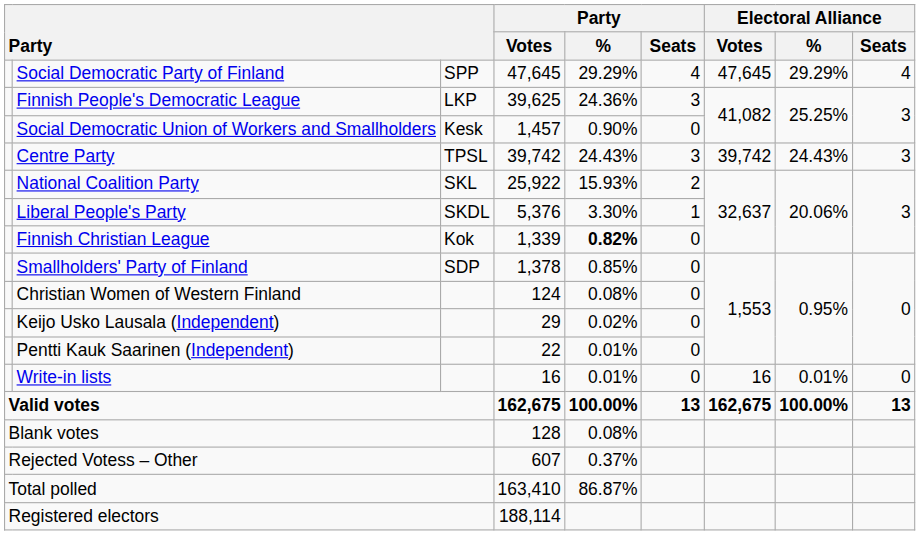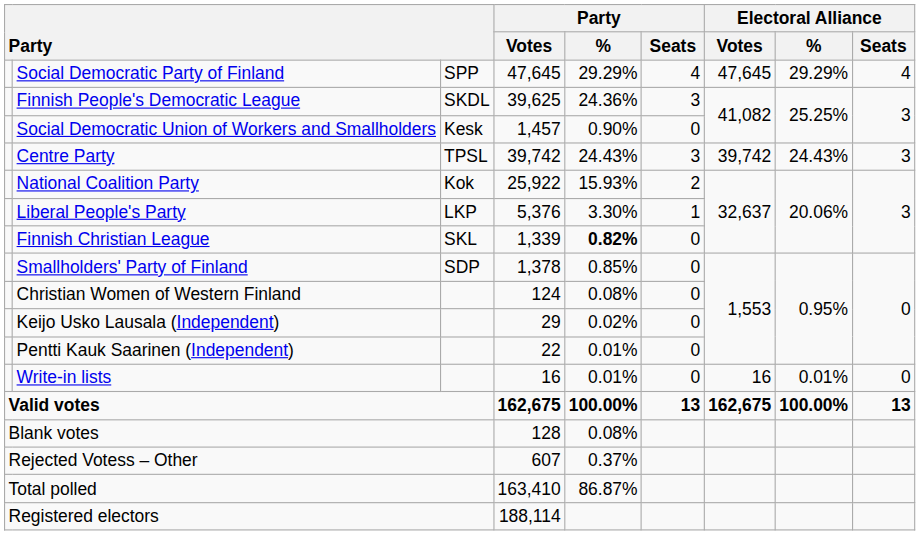Finnish People's Democratic League | column 3: LKP -> SKDL
National Coalition Party | column 3: SKL -> Kok
Liberal People's Party | column 3: SKDL -> LKP
Finnish Christian League | column 3: Kok -> SKL
